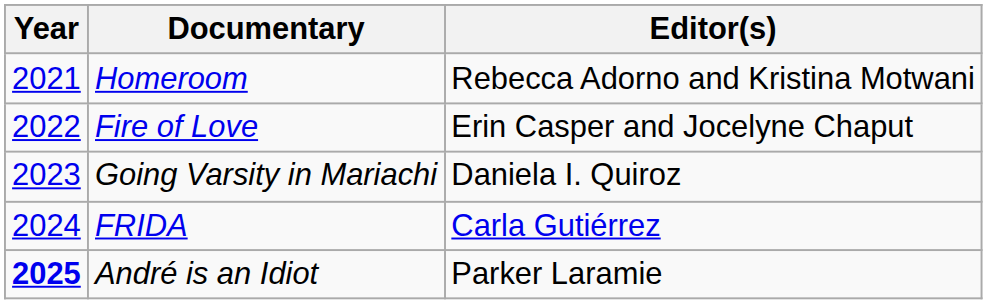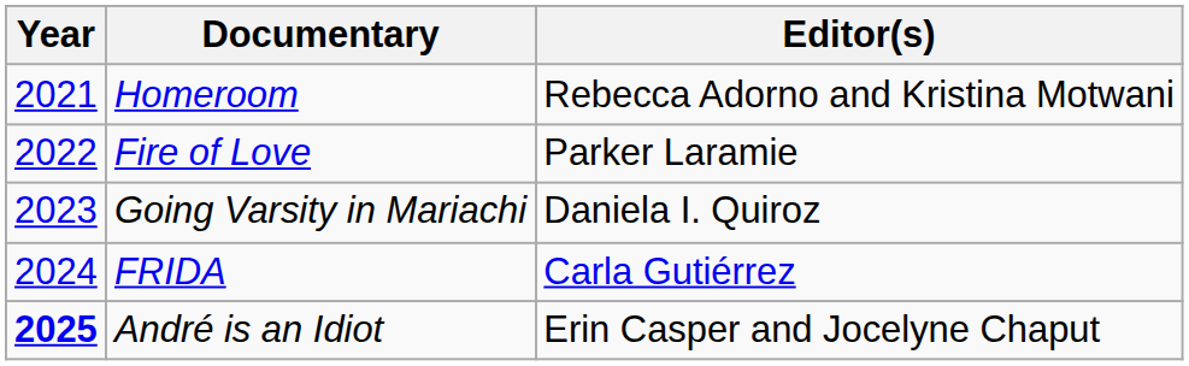Fire of Love | Editor(s): Erin Casper and Jocelyne Chaput -> Parker Laramie
André is an Idiot | Editor(s): Parker Laramie -> Erin Casper and Jocelyne Chaput
